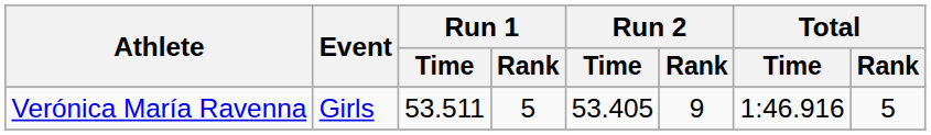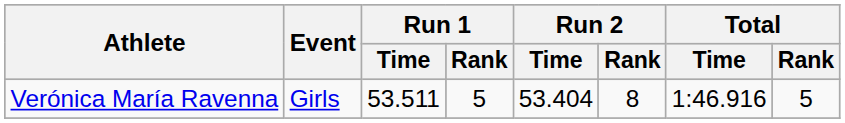Verónica María Ravenna | Run 2 / Time: 53.405 -> 53.404
Verónica María Ravenna | Run 2 / Rank: 9 -> 8
